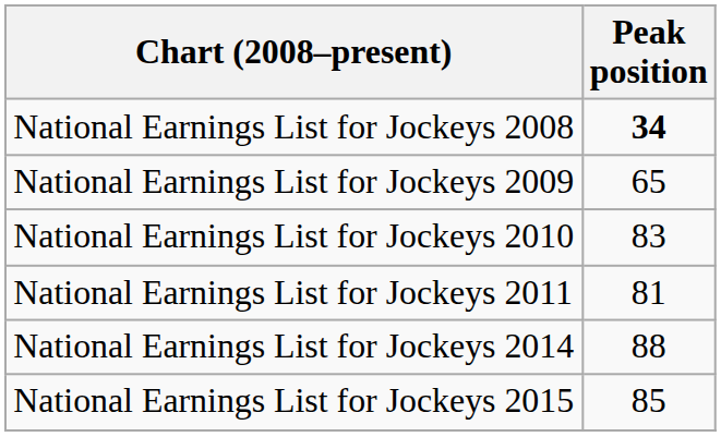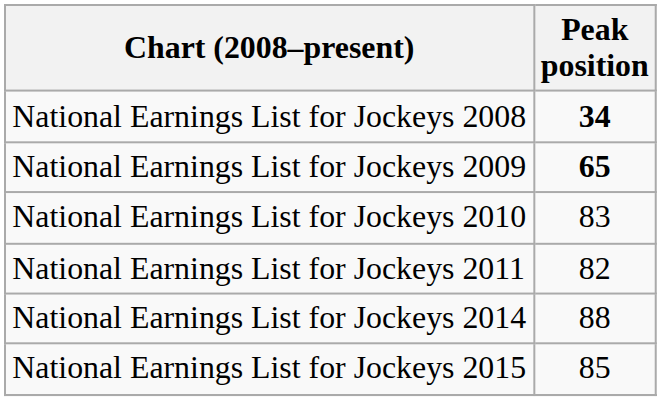National Earnings List for Jockeys 2009 | Peak position: normal -> bold
National Earnings List for Jockeys 2011 | Peak position: 81 -> 82
